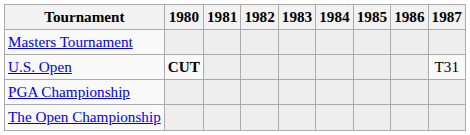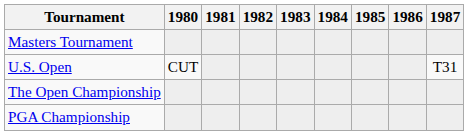U.S. Open | 1980: bold -> normal
rows swapped: The Open Championship <-> PGA Championship
